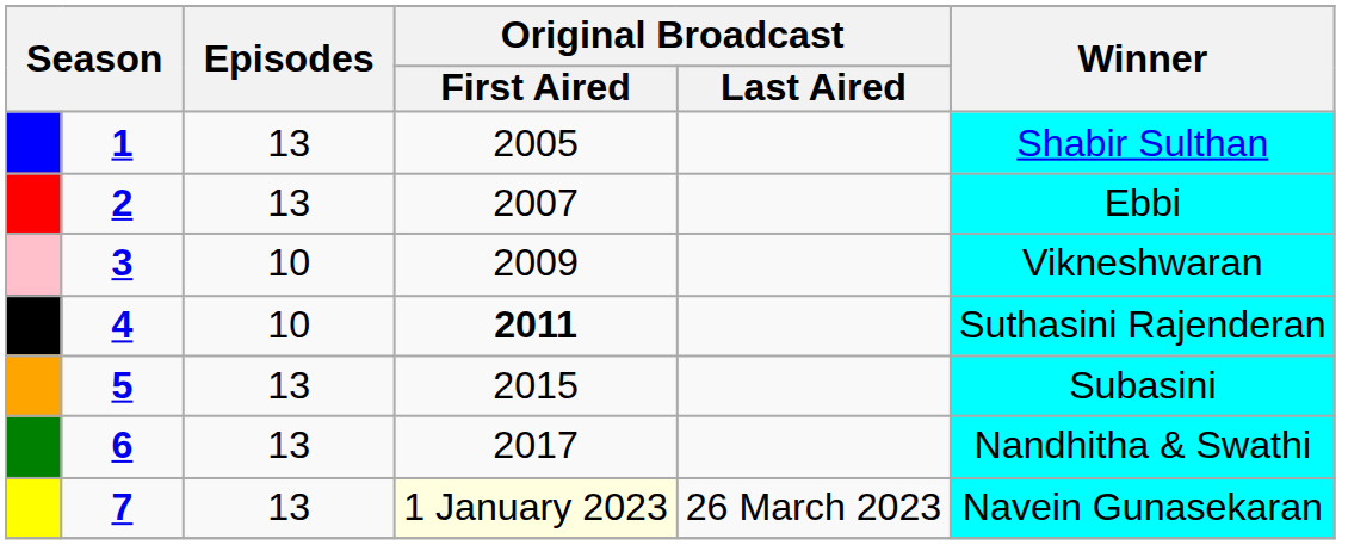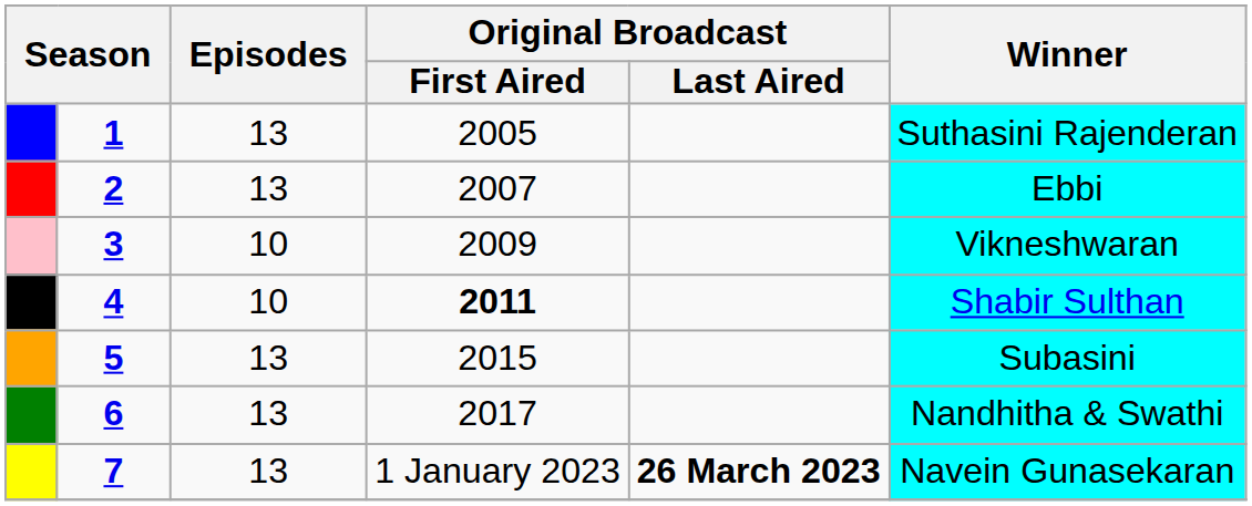1 | Winner: Shabir Sulthan -> Suthasini Rajenderan
4 | Winner: Suthasini Rajenderan -> Shabir Sulthan
7 | Original Broadcast / First Aired: lightyellow background -> no background
7 | Original Broadcast / Last Aired: normal -> bold
